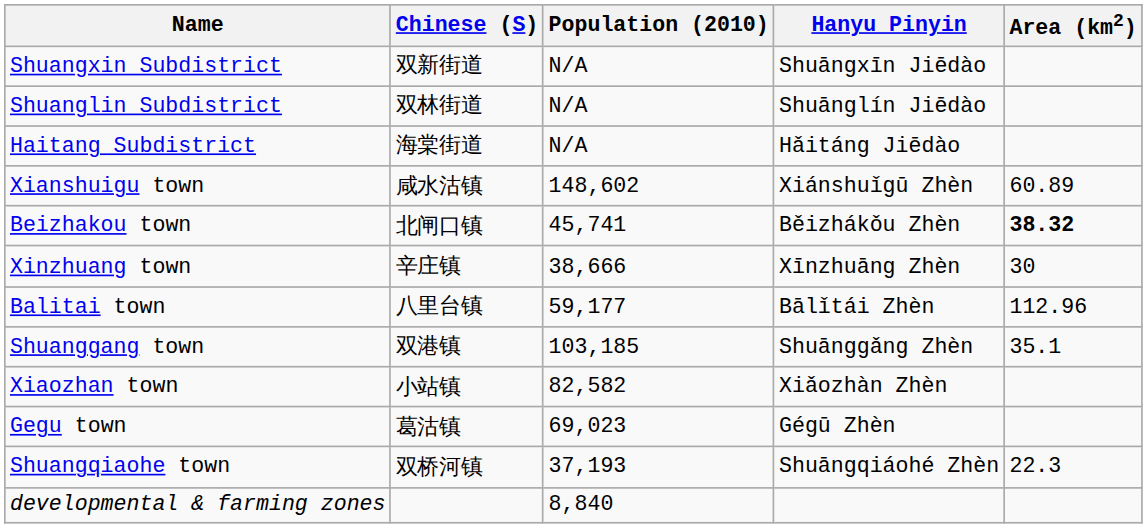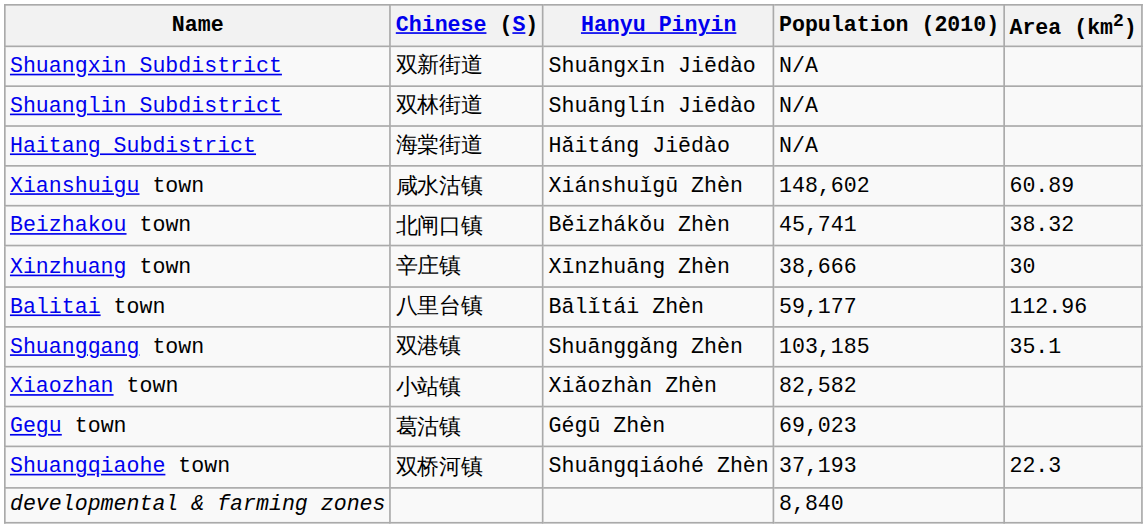columns swapped: Hanyu Pinyin <-> Population (2010)
Beizhakou town | Area (km2): bold -> normal
